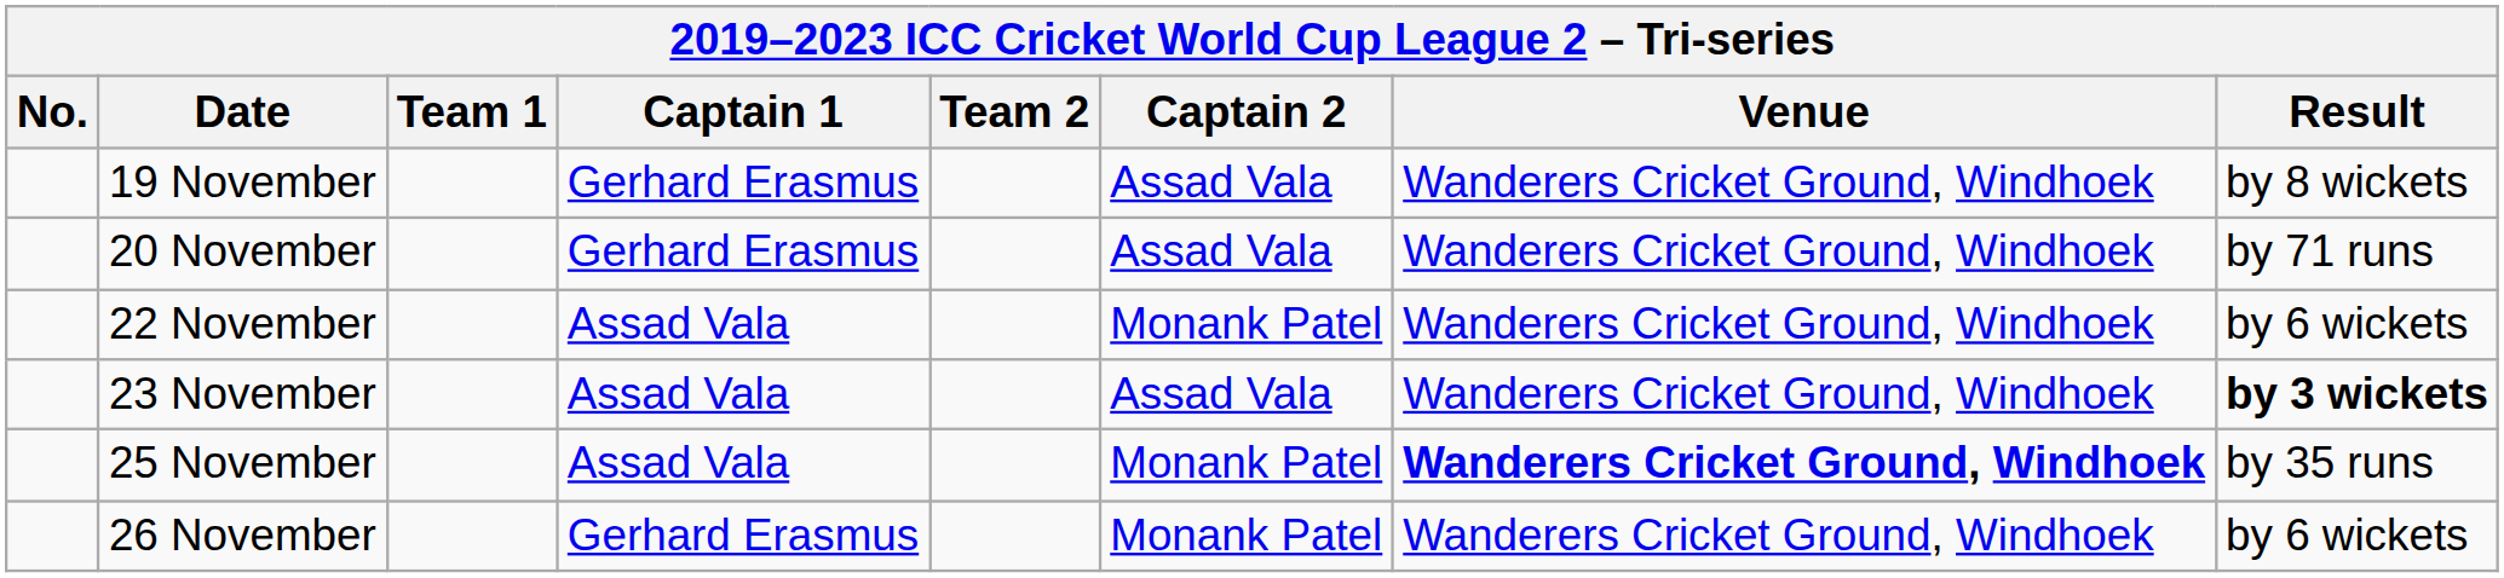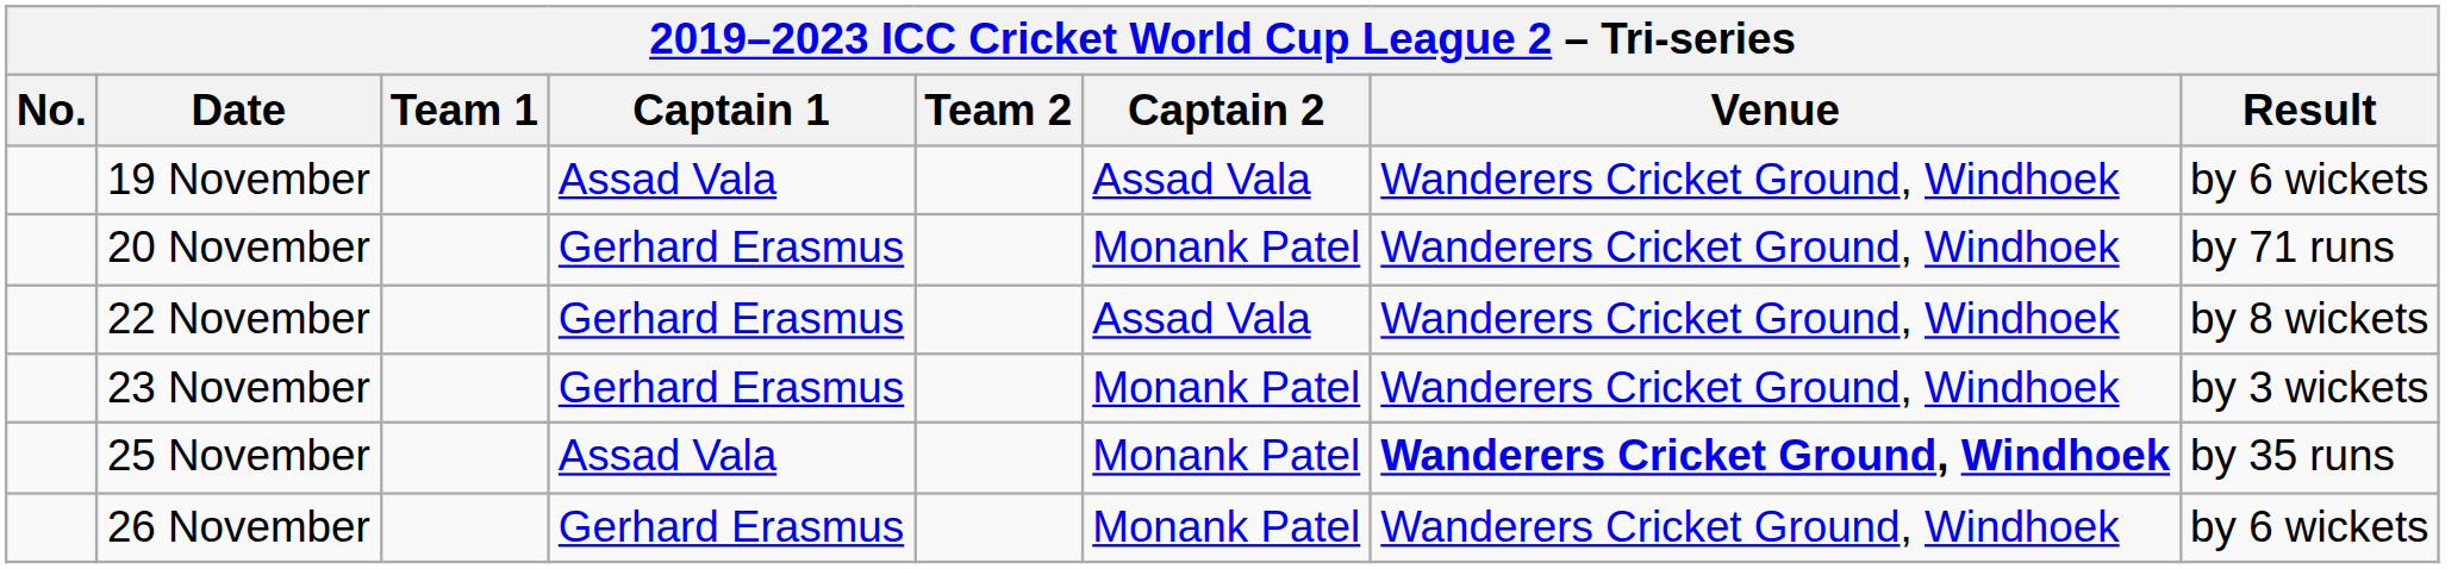19 November | Captain 1: Gerhard Erasmus -> Assad Vala
19 November | Result: by 8 wickets -> by 6 wickets
20 November | Captain 2: Assad Vala -> Monank Patel
22 November | Captain 1: Assad Vala -> Gerhard Erasmus
22 November | Captain 2: Monank Patel -> Assad Vala
22 November | Result: by 6 wickets -> by 8 wickets
23 November | Captain 1: Assad Vala -> Gerhard Erasmus
23 November | Captain 2: Assad Vala -> Monank Patel
23 November | Result: bold -> normal
